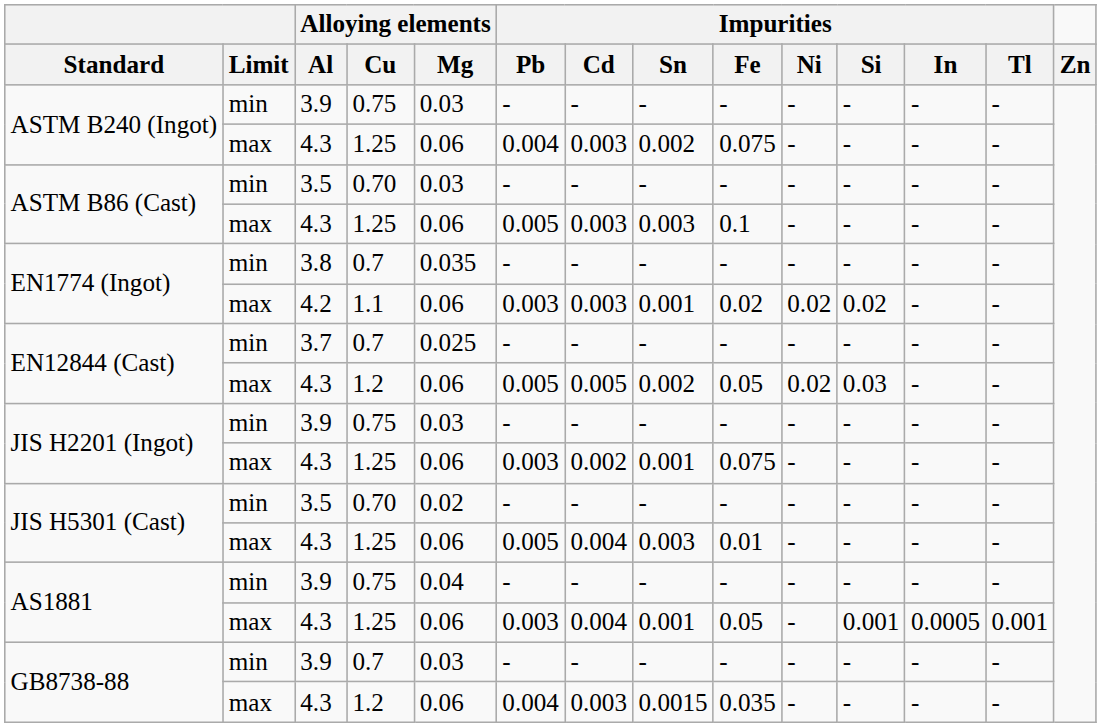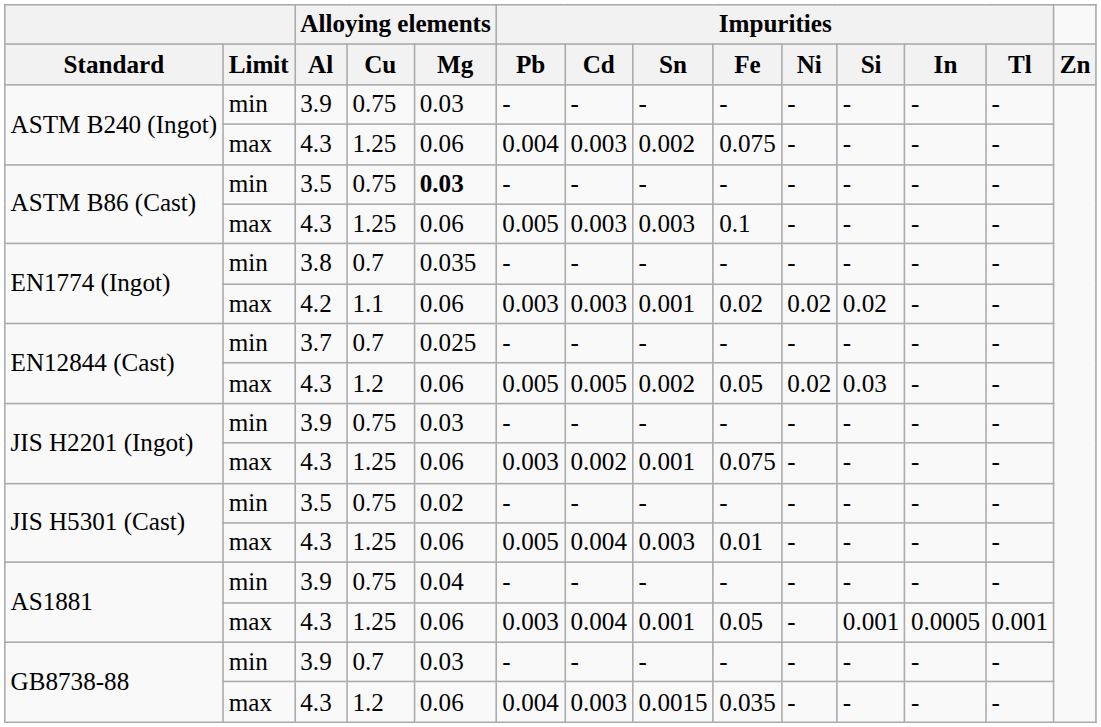ASTM B86 (Cast) / 3.5 | Alloying elements / Cu: 0.70 -> 0.75
ASTM B86 (Cast) / 3.5 | Alloying elements / Mg: normal -> bold
JIS H5301 (Cast) / 3.5 | Alloying elements / Cu: 0.70 -> 0.75
